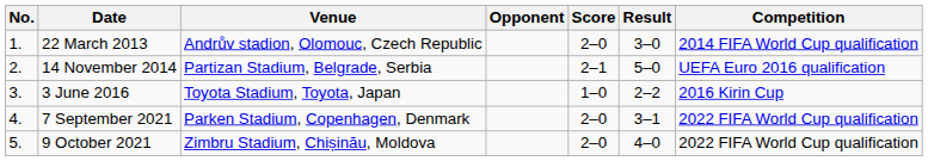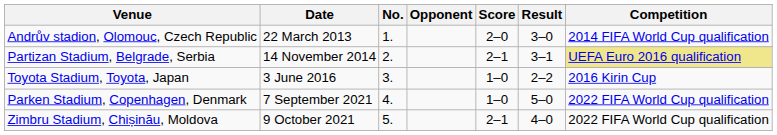columns swapped: No. <-> Venue
14 November 2014 | Result: 5–0 -> 3–1
14 November 2014 | Competition: no background -> khaki background
7 September 2021 | Score: 2–0 -> 1–0
7 September 2021 | Result: 3–1 -> 5–0
9 October 2021 | Score: 2–0 -> 2–1
